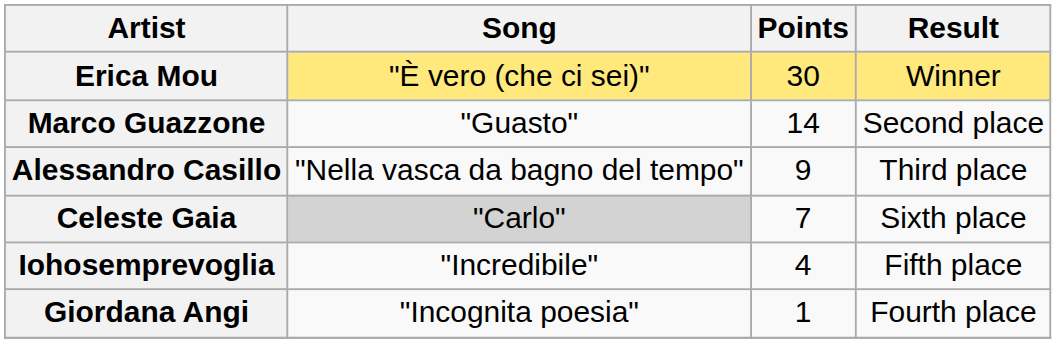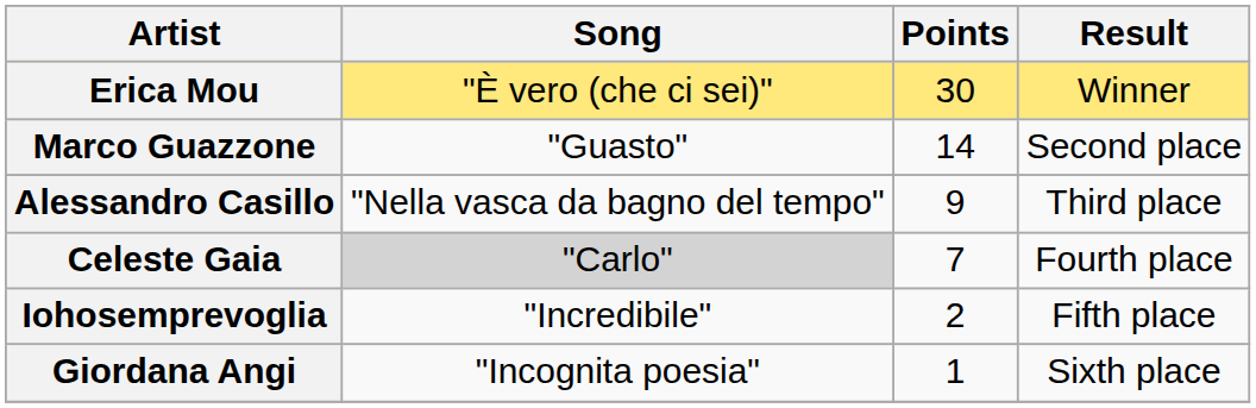Celeste Gaia | Result: Sixth place -> Fourth place
Iohosemprevoglia | Points: 4 -> 2
Giordana Angi | Result: Fourth place -> Sixth place
